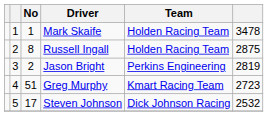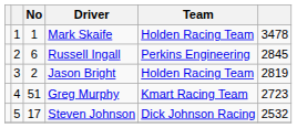Russell Ingall | No: 8 -> 6
Russell Ingall | Team: Holden Racing Team -> Perkins Engineering
Russell Ingall | column 6: 2875 -> 2845
Jason Bright | Team: Perkins Engineering -> Holden Racing Team
